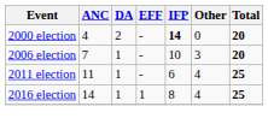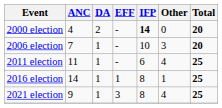2016 election | Other: 4 -> 1
+ row: 2021 election | 9 | 1 | 3 | 8 | 4 | 25
